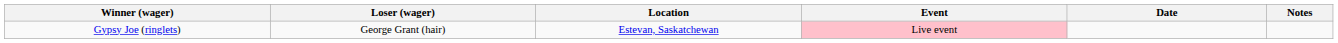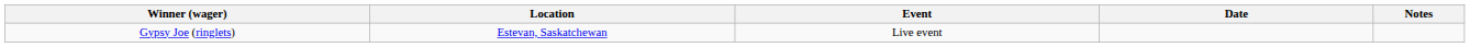- column: Loser (wager) | George Grant (hair)
Gypsy Joe (ringlets) | Event: pink background -> no background
